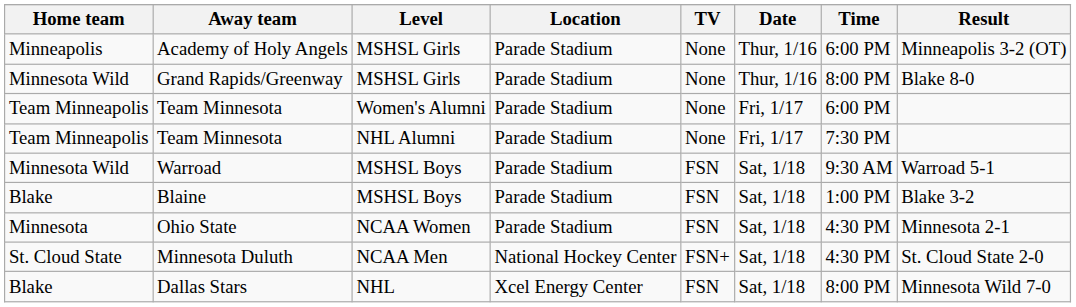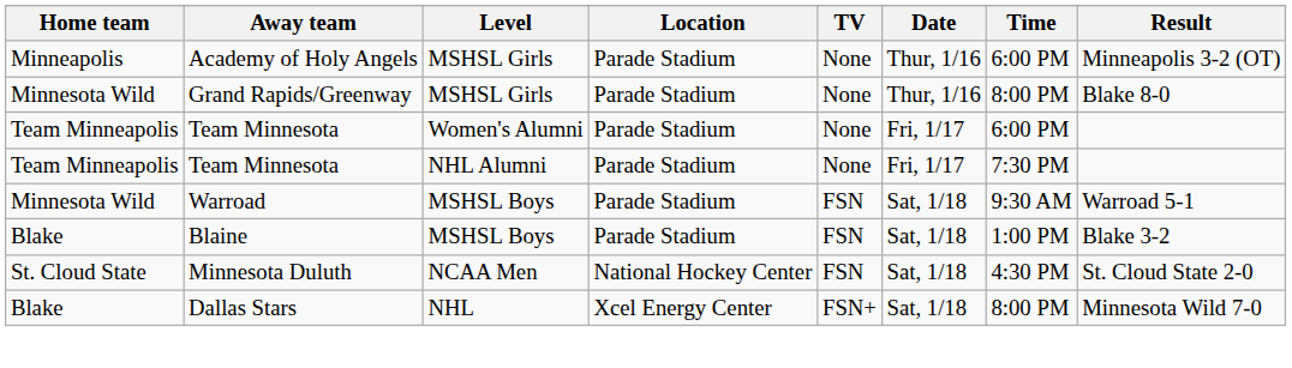- row: Minnesota | Ohio State | NCAA Women | Parade Stadium | FSN | Sat, 1/18 | 4:30 PM | Minnesota 2-1
Minnesota Duluth | TV: FSN+ -> FSN
Dallas Stars | TV: FSN -> FSN+
